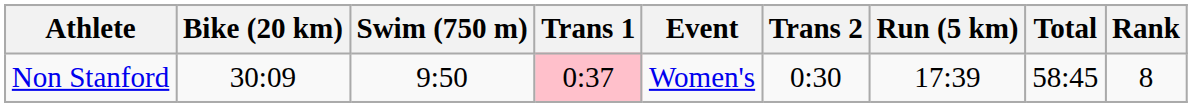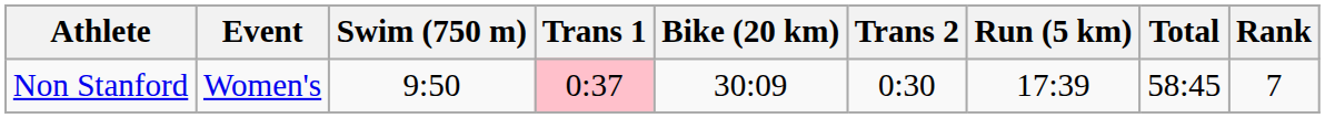columns swapped: Event <-> Bike (20 km)
Non Stanford | Rank: 8 -> 7
